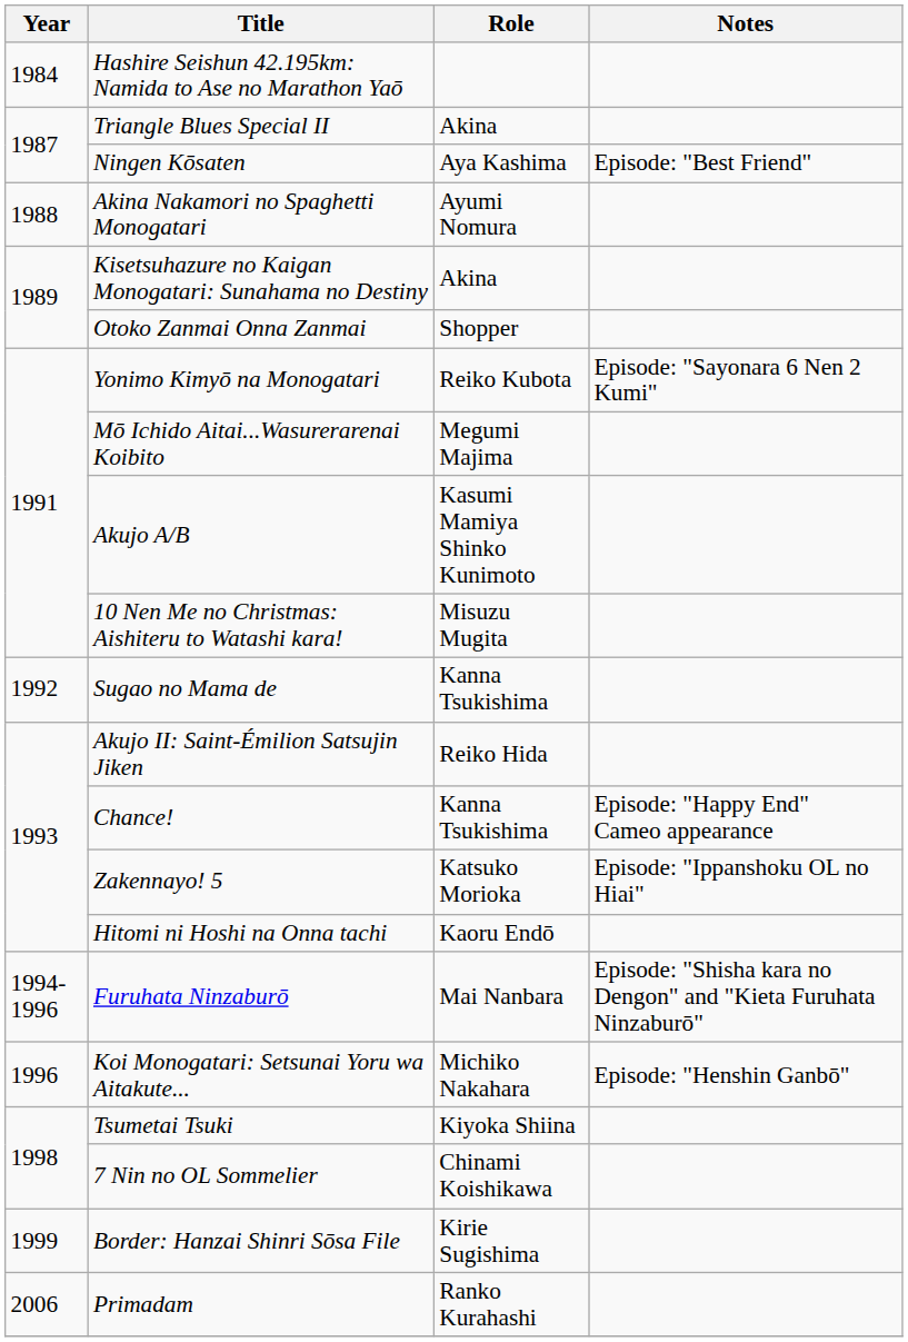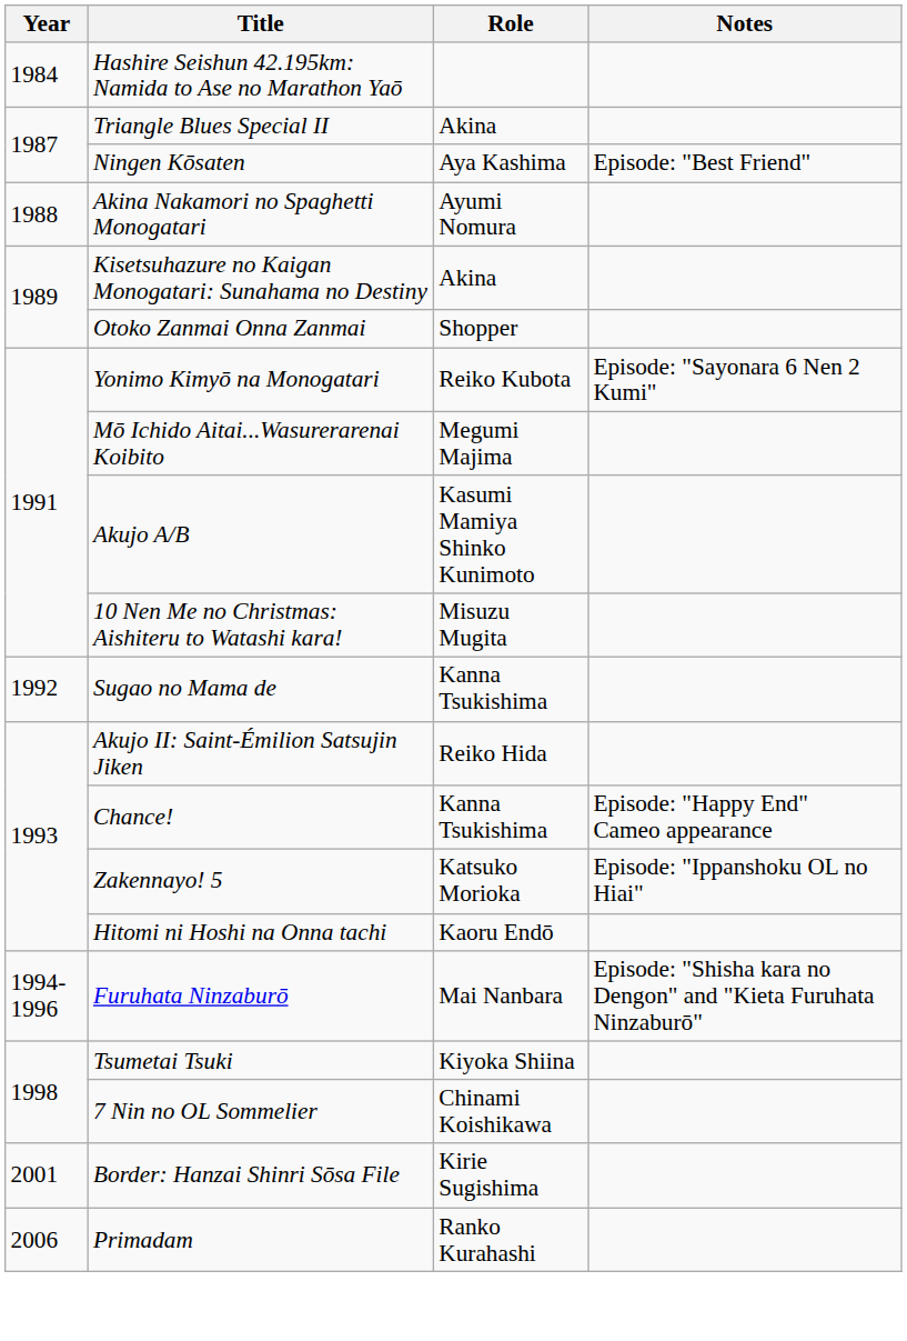- row: 1996 | Koi Monogatari: Setsunai Yoru wa Aitakute... | Michiko Nakahara | Episode: "Henshin Ganbō"
Border: Hanzai Shinri Sōsa File | Year: 1999 -> 2001
